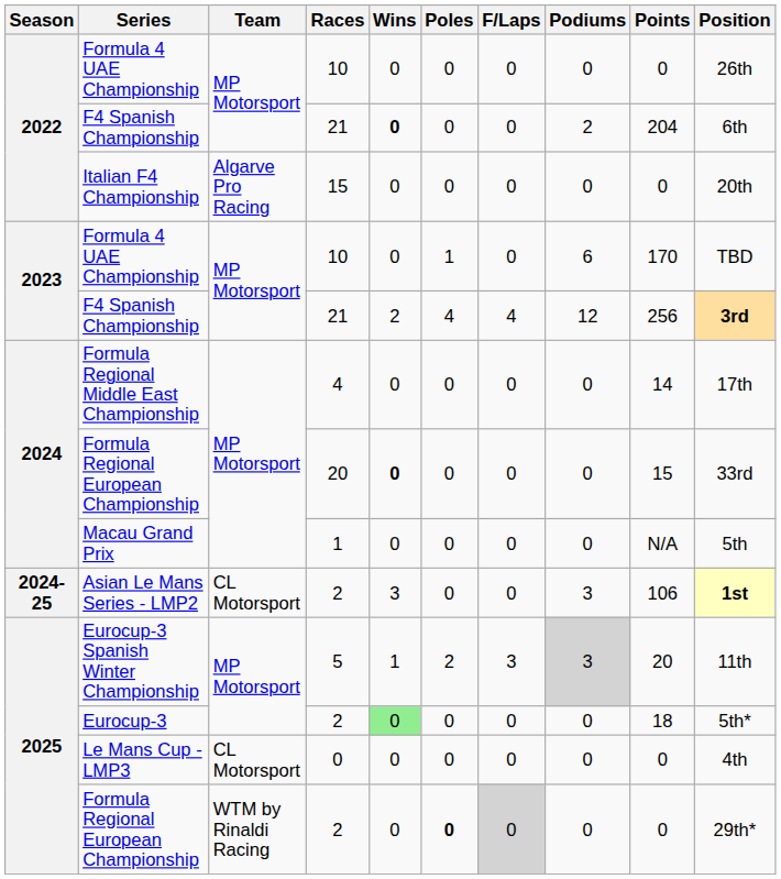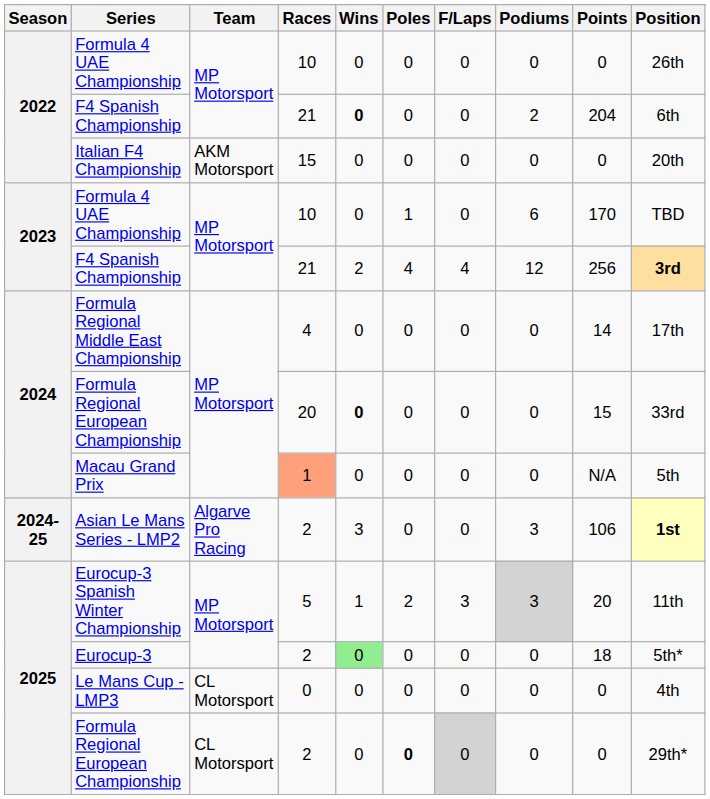Italian F4 Championship | Team: Algarve Pro Racing -> AKM Motorsport
Macau Grand Prix | Races: no background -> lightsalmon background
Asian Le Mans Series - LMP2 | Team: CL Motorsport -> Algarve Pro Racing
2025 / Formula Regional European Championship | Team: WTM by Rinaldi Racing -> CL Motorsport
